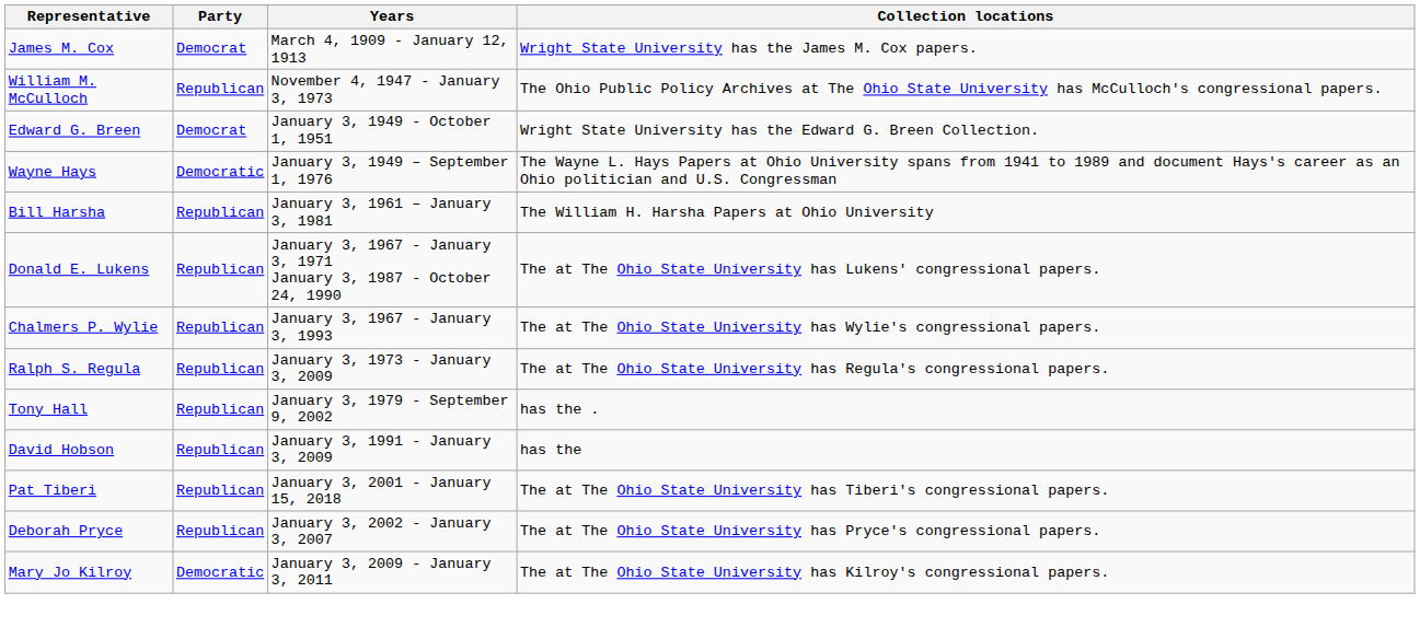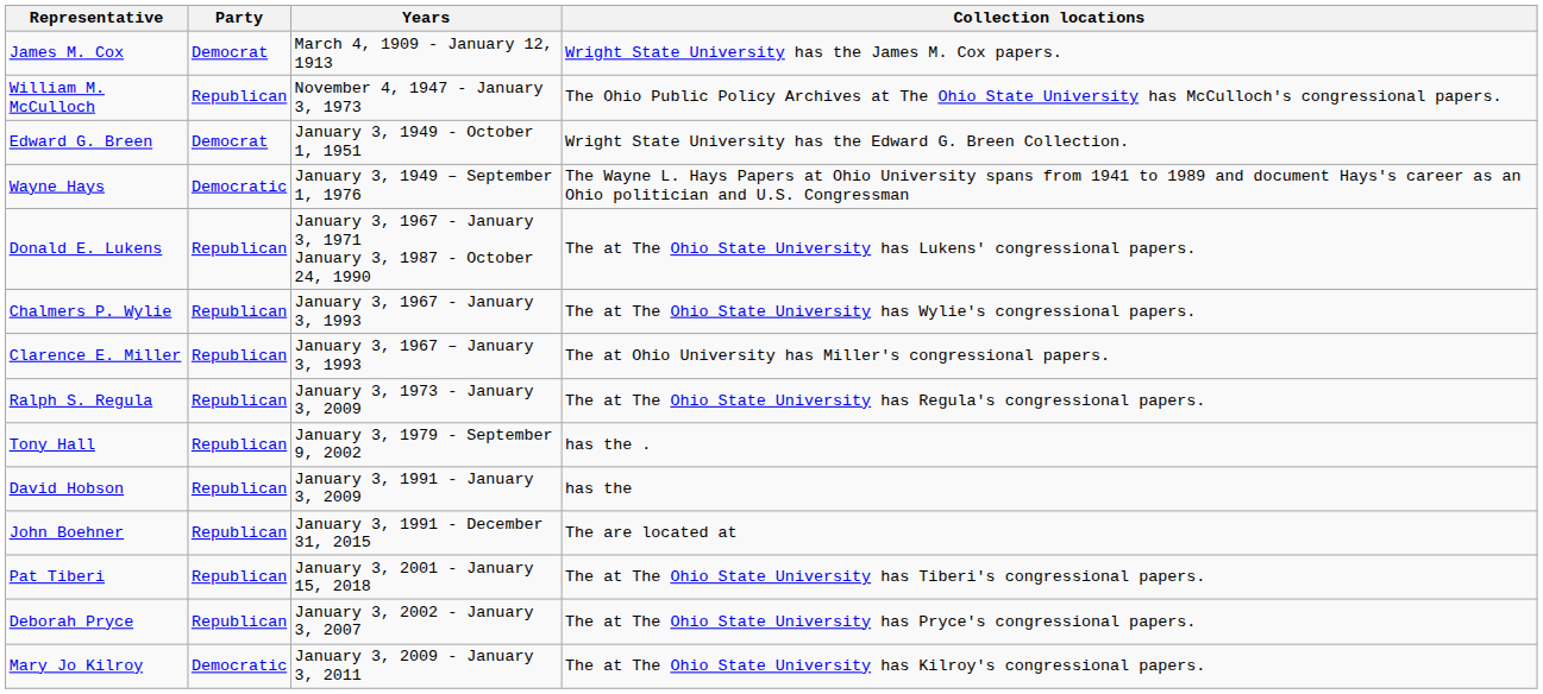- row: Bill Harsha | Republican | January 3, 1961 – January 3, 1981 | The William H. Harsha Papers at Ohio University
+ row: Clarence E. Miller | Republican | January 3, 1967 – January 3, 1993 | The at Ohio University has Miller's congressional papers.
+ row: John Boehner | Republican | January 3, 1991 - December 31, 2015 | The are located at
